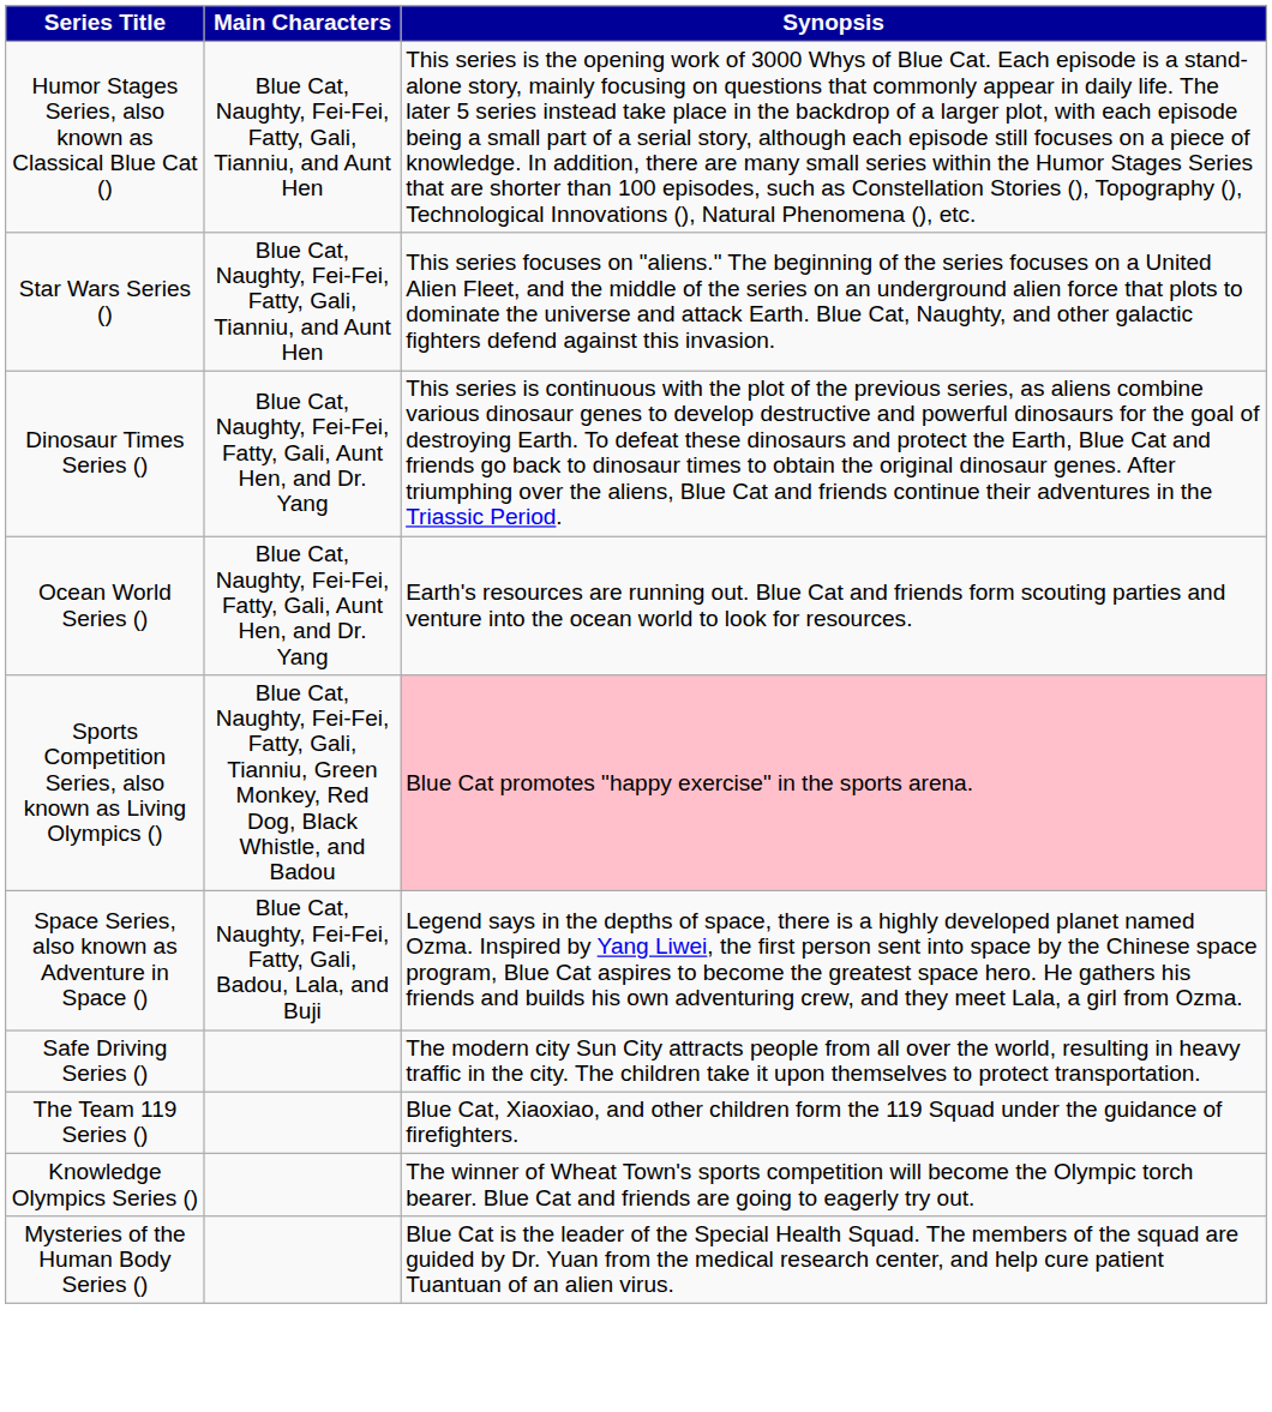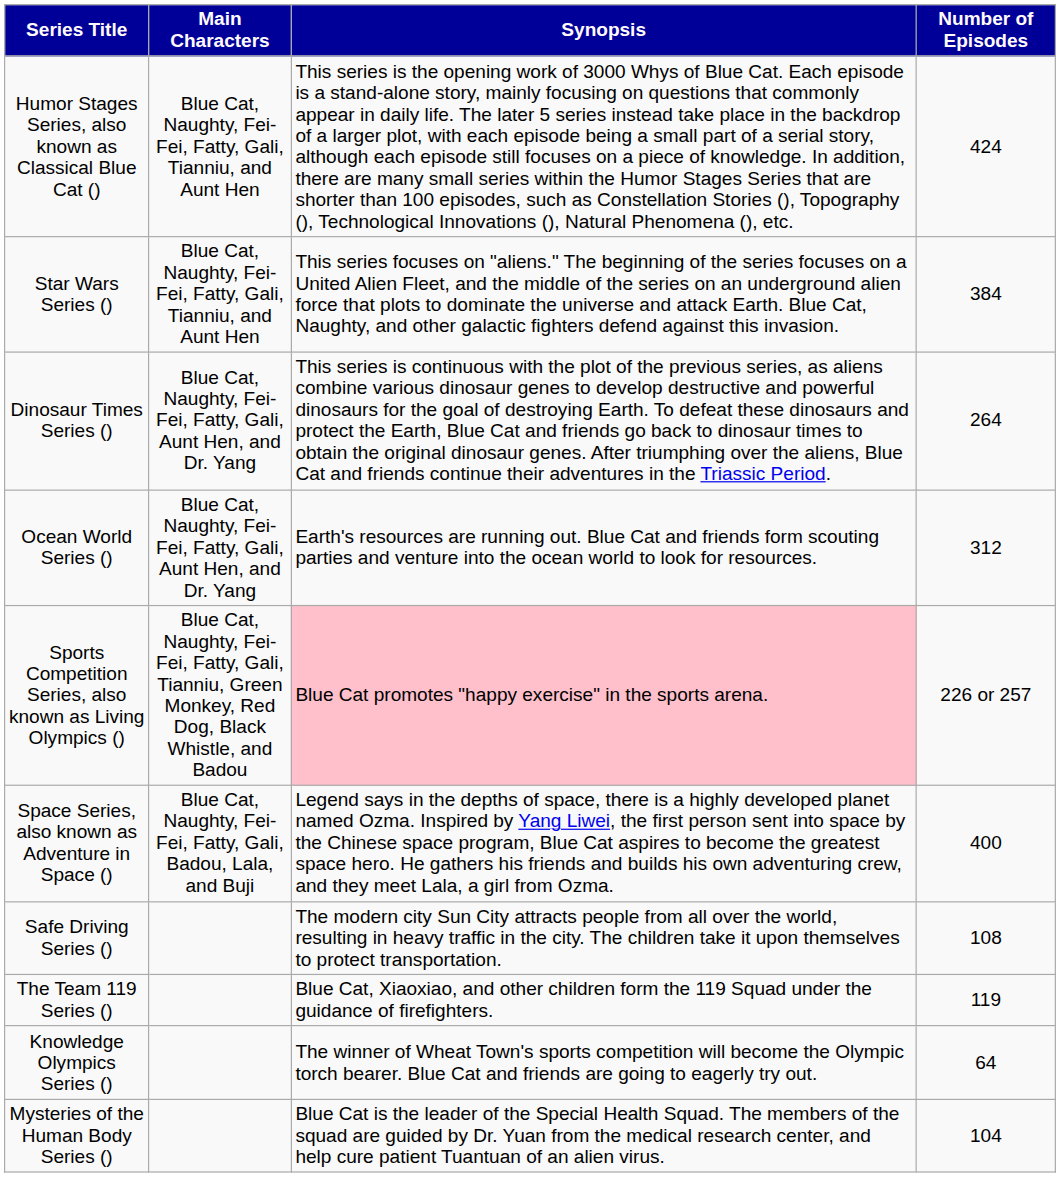+ column: Number of Episodes | 424 | 384 | 264 | 312 | 226 or 257 | 400 | 108 | 119 | 64 | 104
